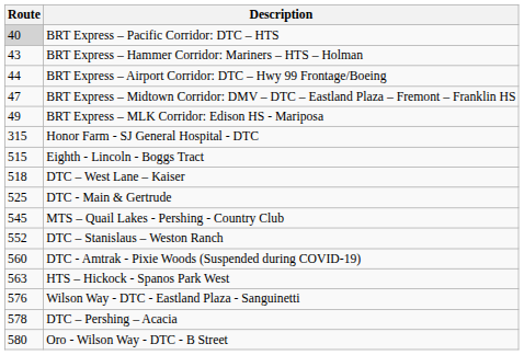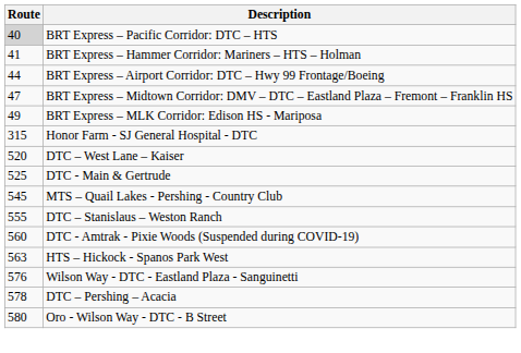BRT Express – Hammer Corridor: Mariners – HTS – Holman | Route: 43 -> 41
- row: 515 | Eighth - Lincoln - Boggs Tract
DTC – West Lane – Kaiser | Route: 518 -> 520
DTC – Stanislaus – Weston Ranch | Route: 552 -> 555
